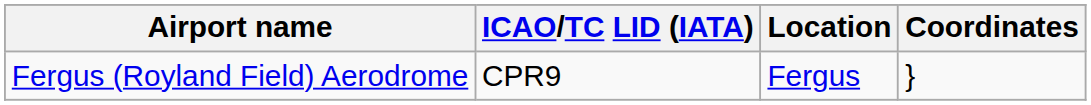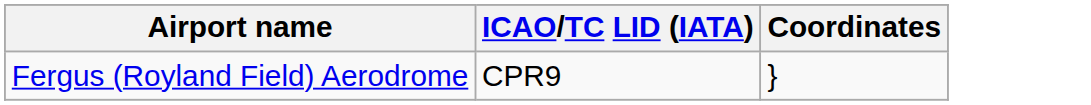- column: Location | Fergus
